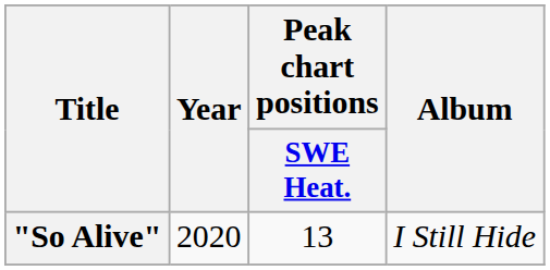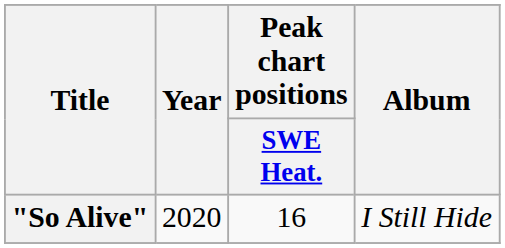"So Alive" | Peak chart positions / SWE Heat.: 13 -> 16
